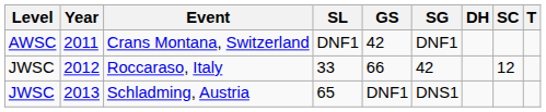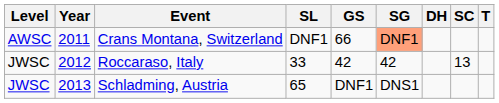Crans Montana, Switzerland | GS: 42 -> 66
Crans Montana, Switzerland | SG: no background -> lightsalmon background
Roccaraso, Italy | GS: 66 -> 42
Roccaraso, Italy | SC: 12 -> 13
